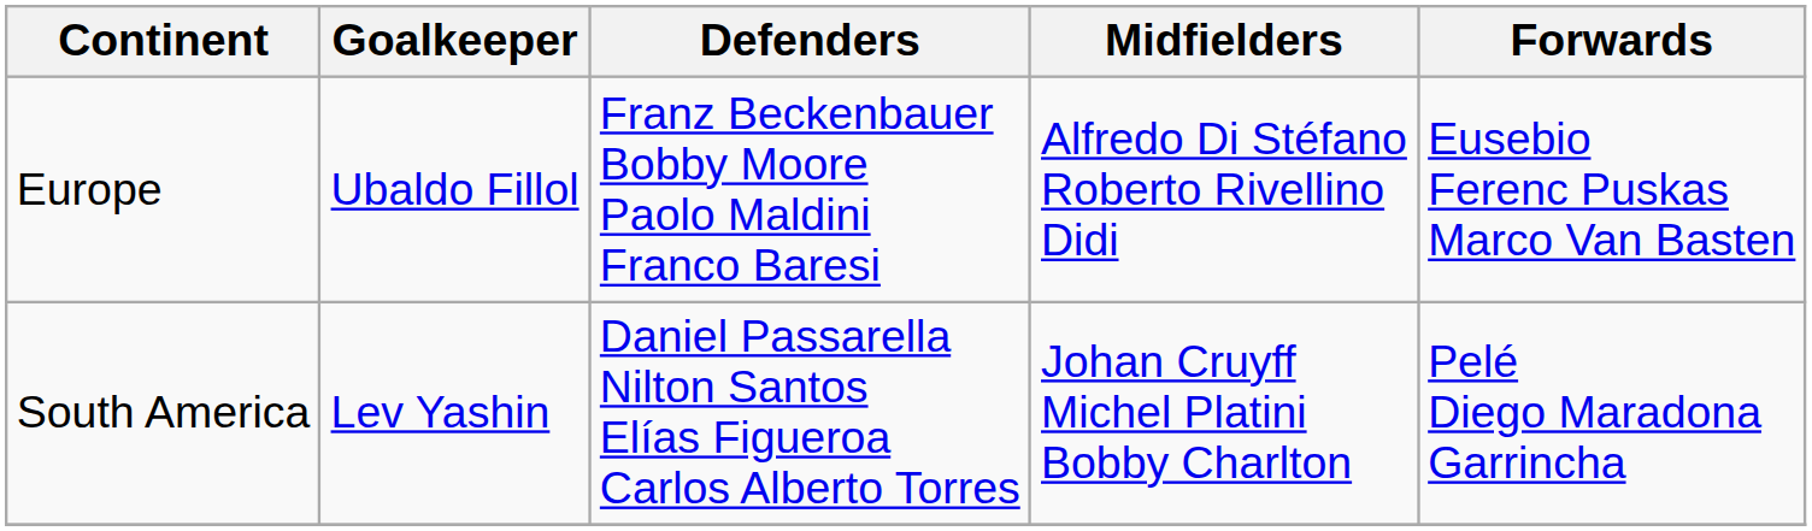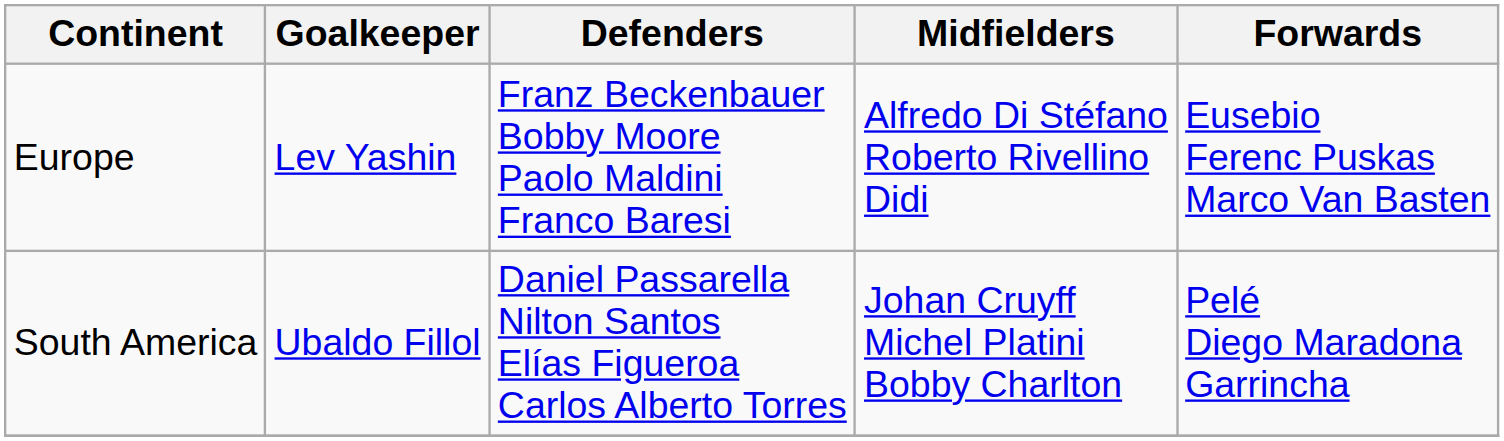Europe | Goalkeeper: Ubaldo Fillol -> Lev Yashin
South America | Goalkeeper: Lev Yashin -> Ubaldo Fillol
